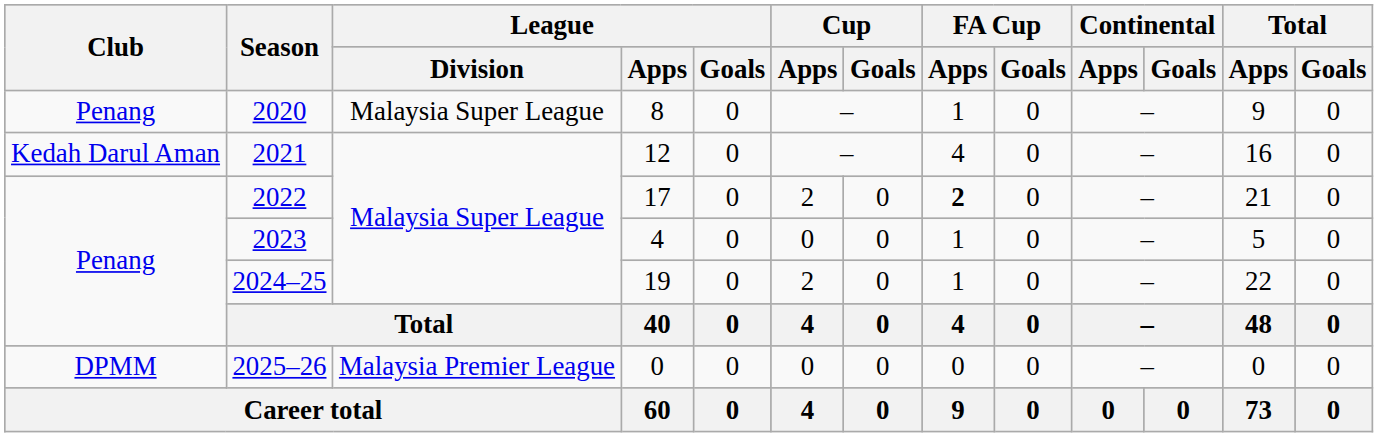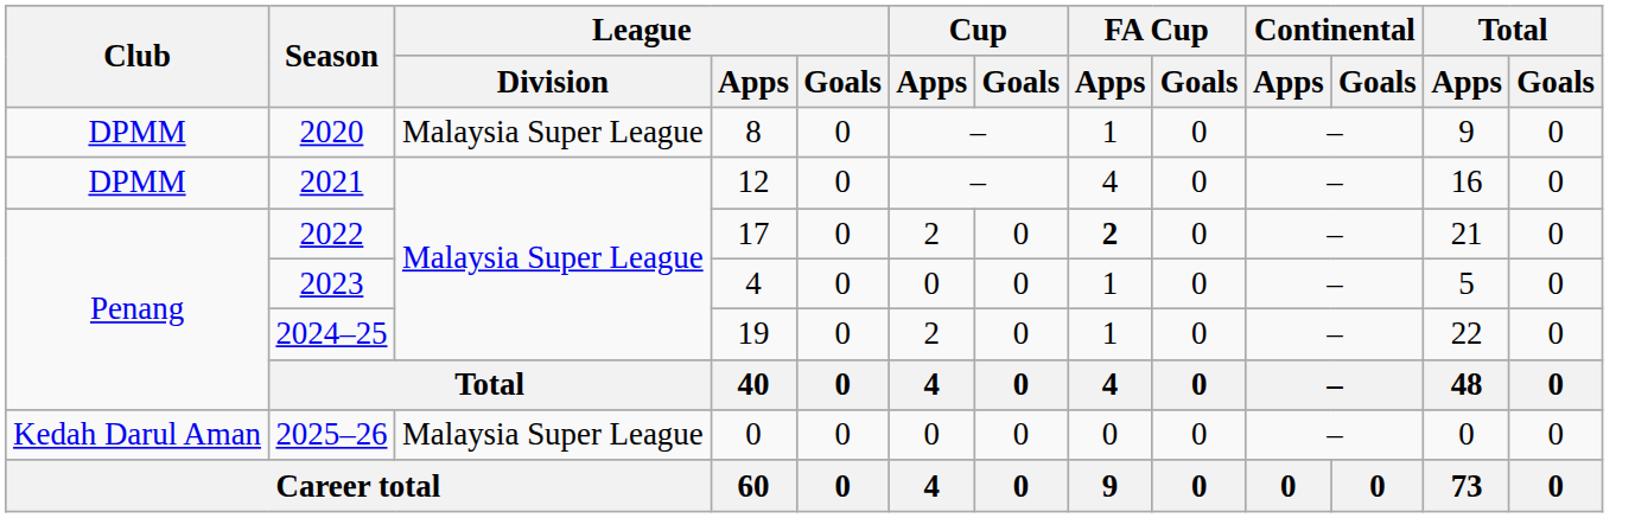2020 | Club: Penang -> DPMM
2021 | Club: Kedah Darul Aman -> DPMM
2025–26 | Club: DPMM -> Kedah Darul Aman
2025–26 | League / Division: Malaysia Premier League -> Malaysia Super League
